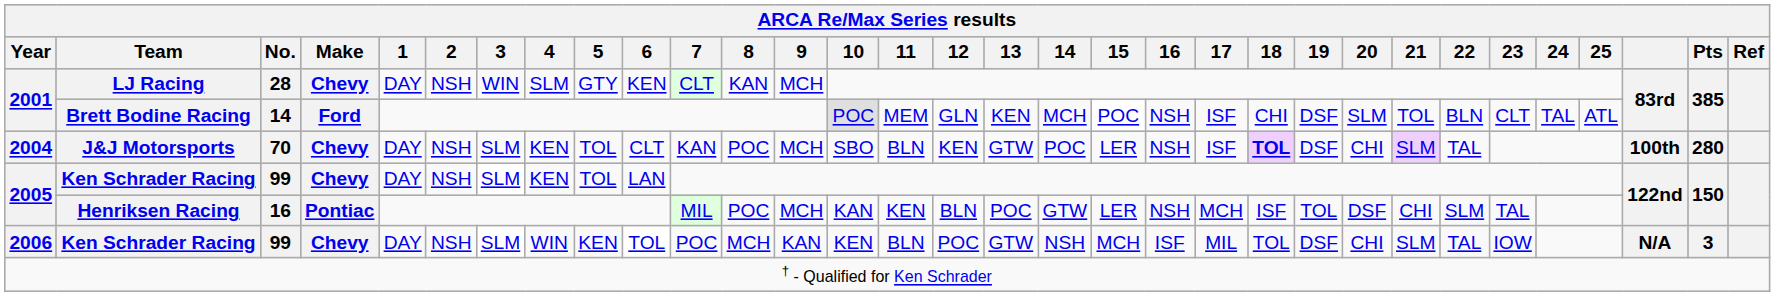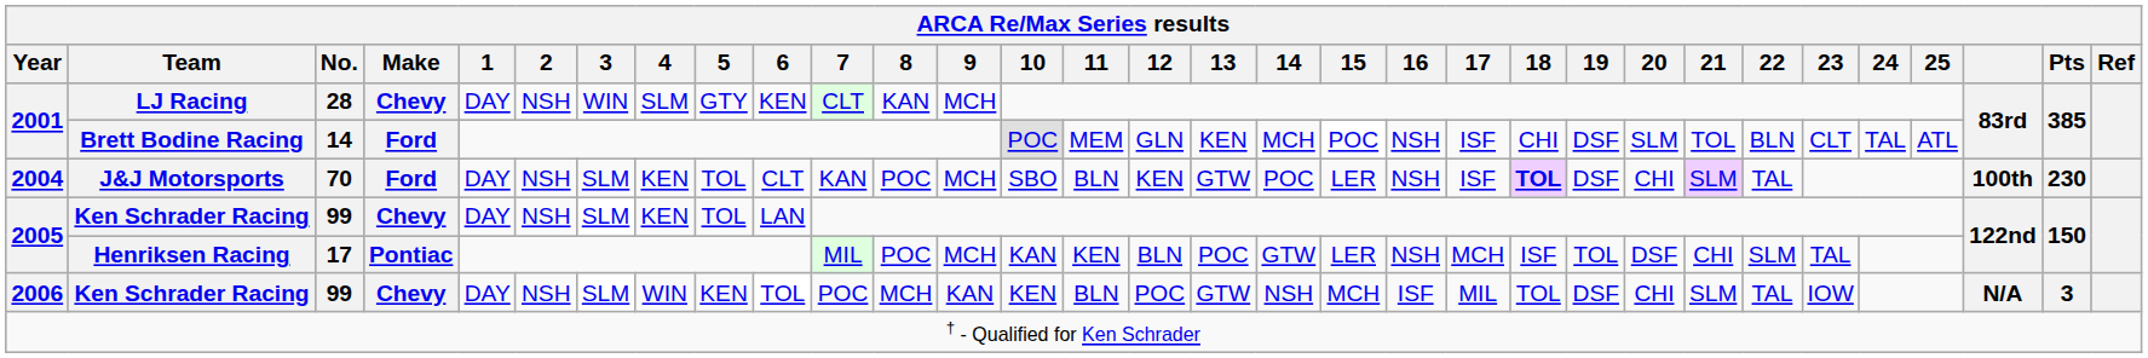J&J Motorsports | Make: Chevy -> Ford
J&J Motorsports | Pts: 280 -> 230
Henriksen Racing | No.: 16 -> 17
